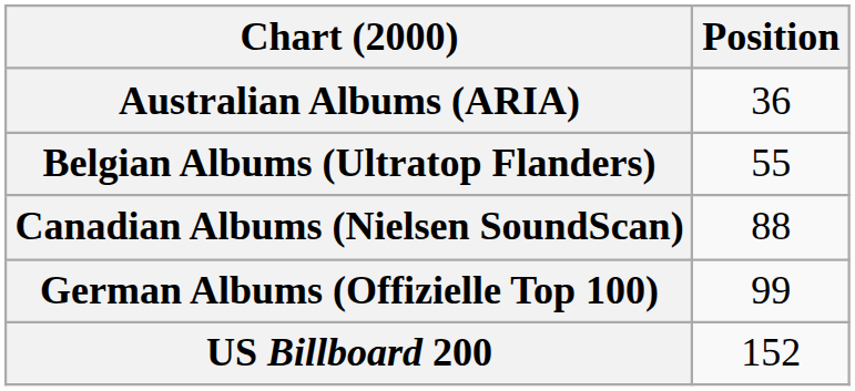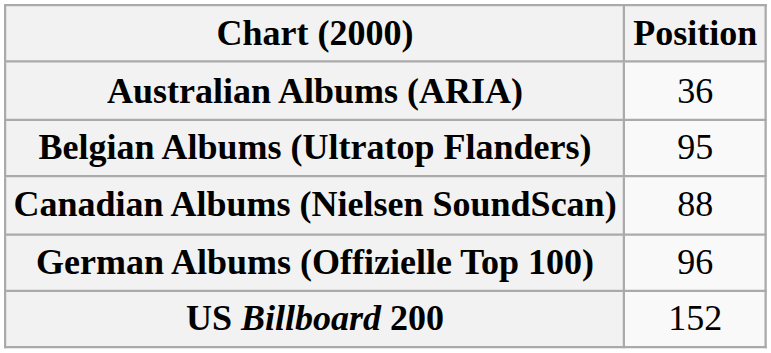Belgian Albums (Ultratop Flanders) | Position: 55 -> 95
German Albums (Offizielle Top 100) | Position: 99 -> 96
